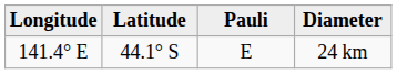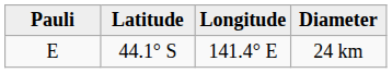columns swapped: Pauli <-> Longitude
